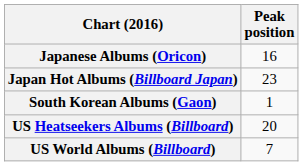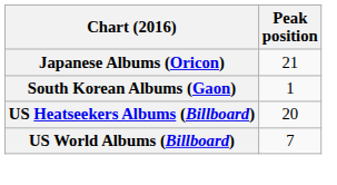Japanese Albums (Oricon) | Peak position: 16 -> 21
- row: Japan Hot Albums (Billboard Japan) | 23
